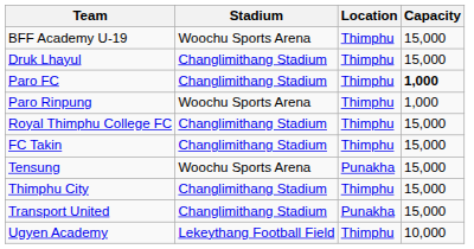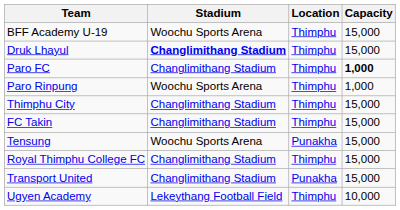Druk Lhayul | Stadium: normal -> bold
rows swapped: Royal Thimphu College FC <-> Thimphu City
